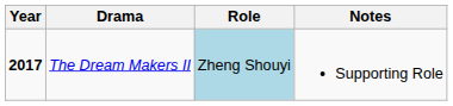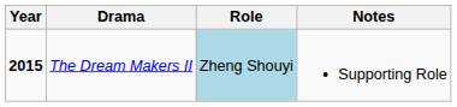The Dream Makers II | Year: 2017 -> 2015
